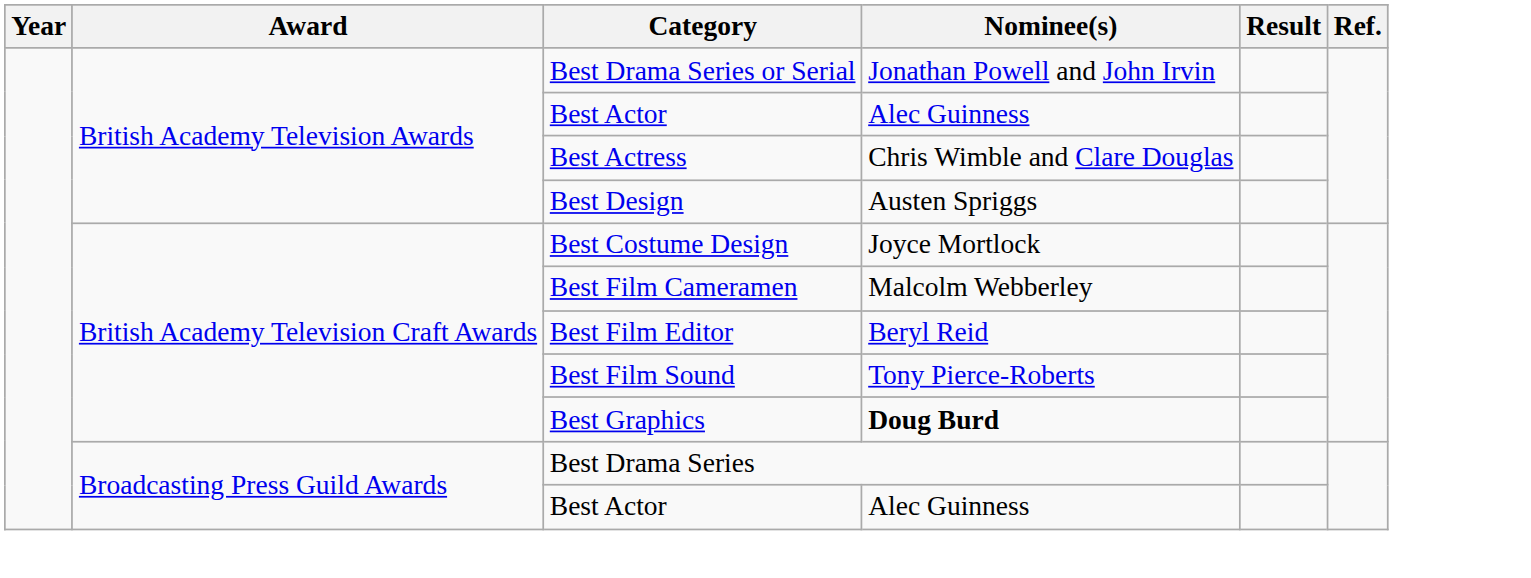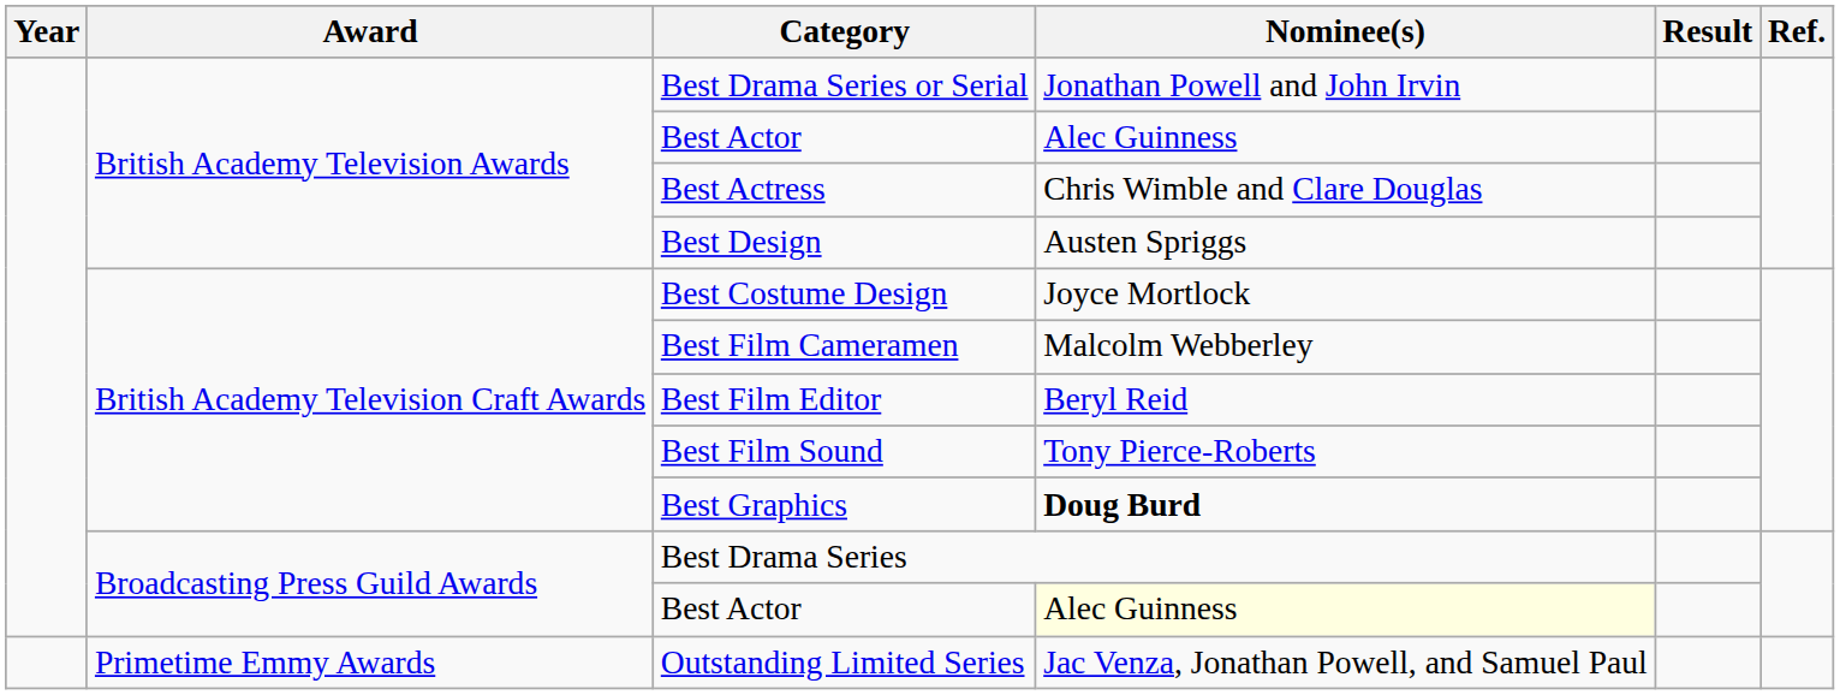Broadcasting Press Guild Awards / Best Actor | Nominee(s): no background -> lightyellow background
+ row: Primetime Emmy Awards | Outstanding Limited Series | Jac Venza, Jonathan Powell, and Samuel Paul
